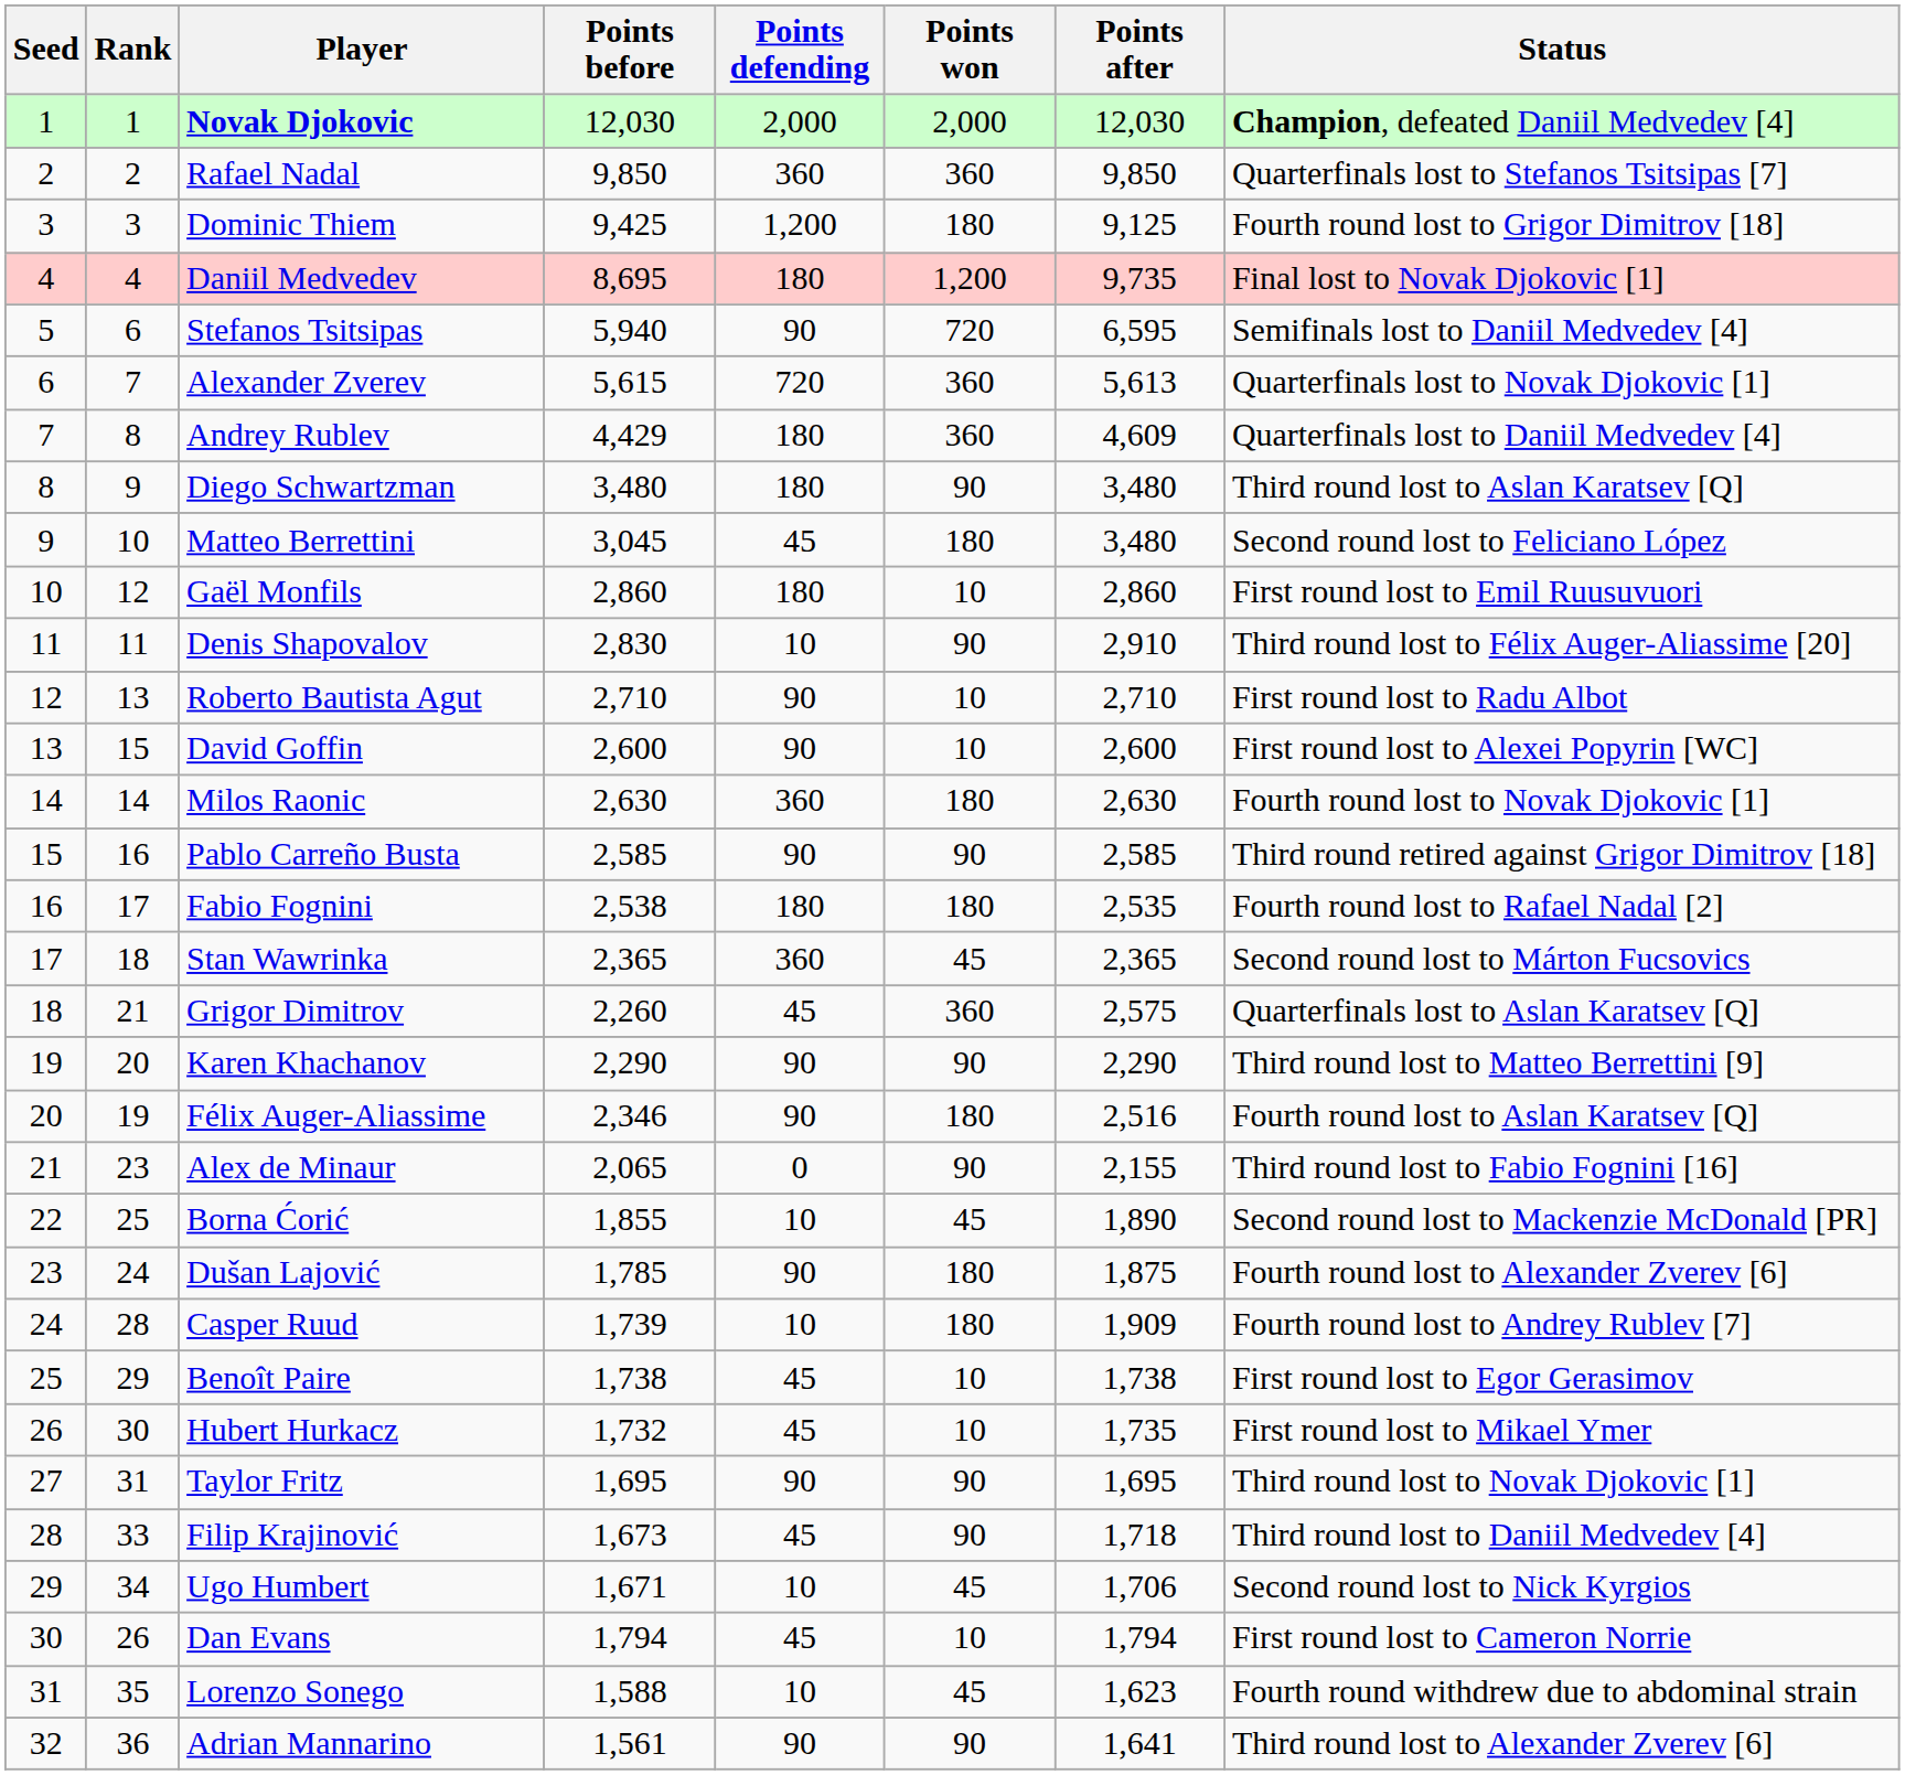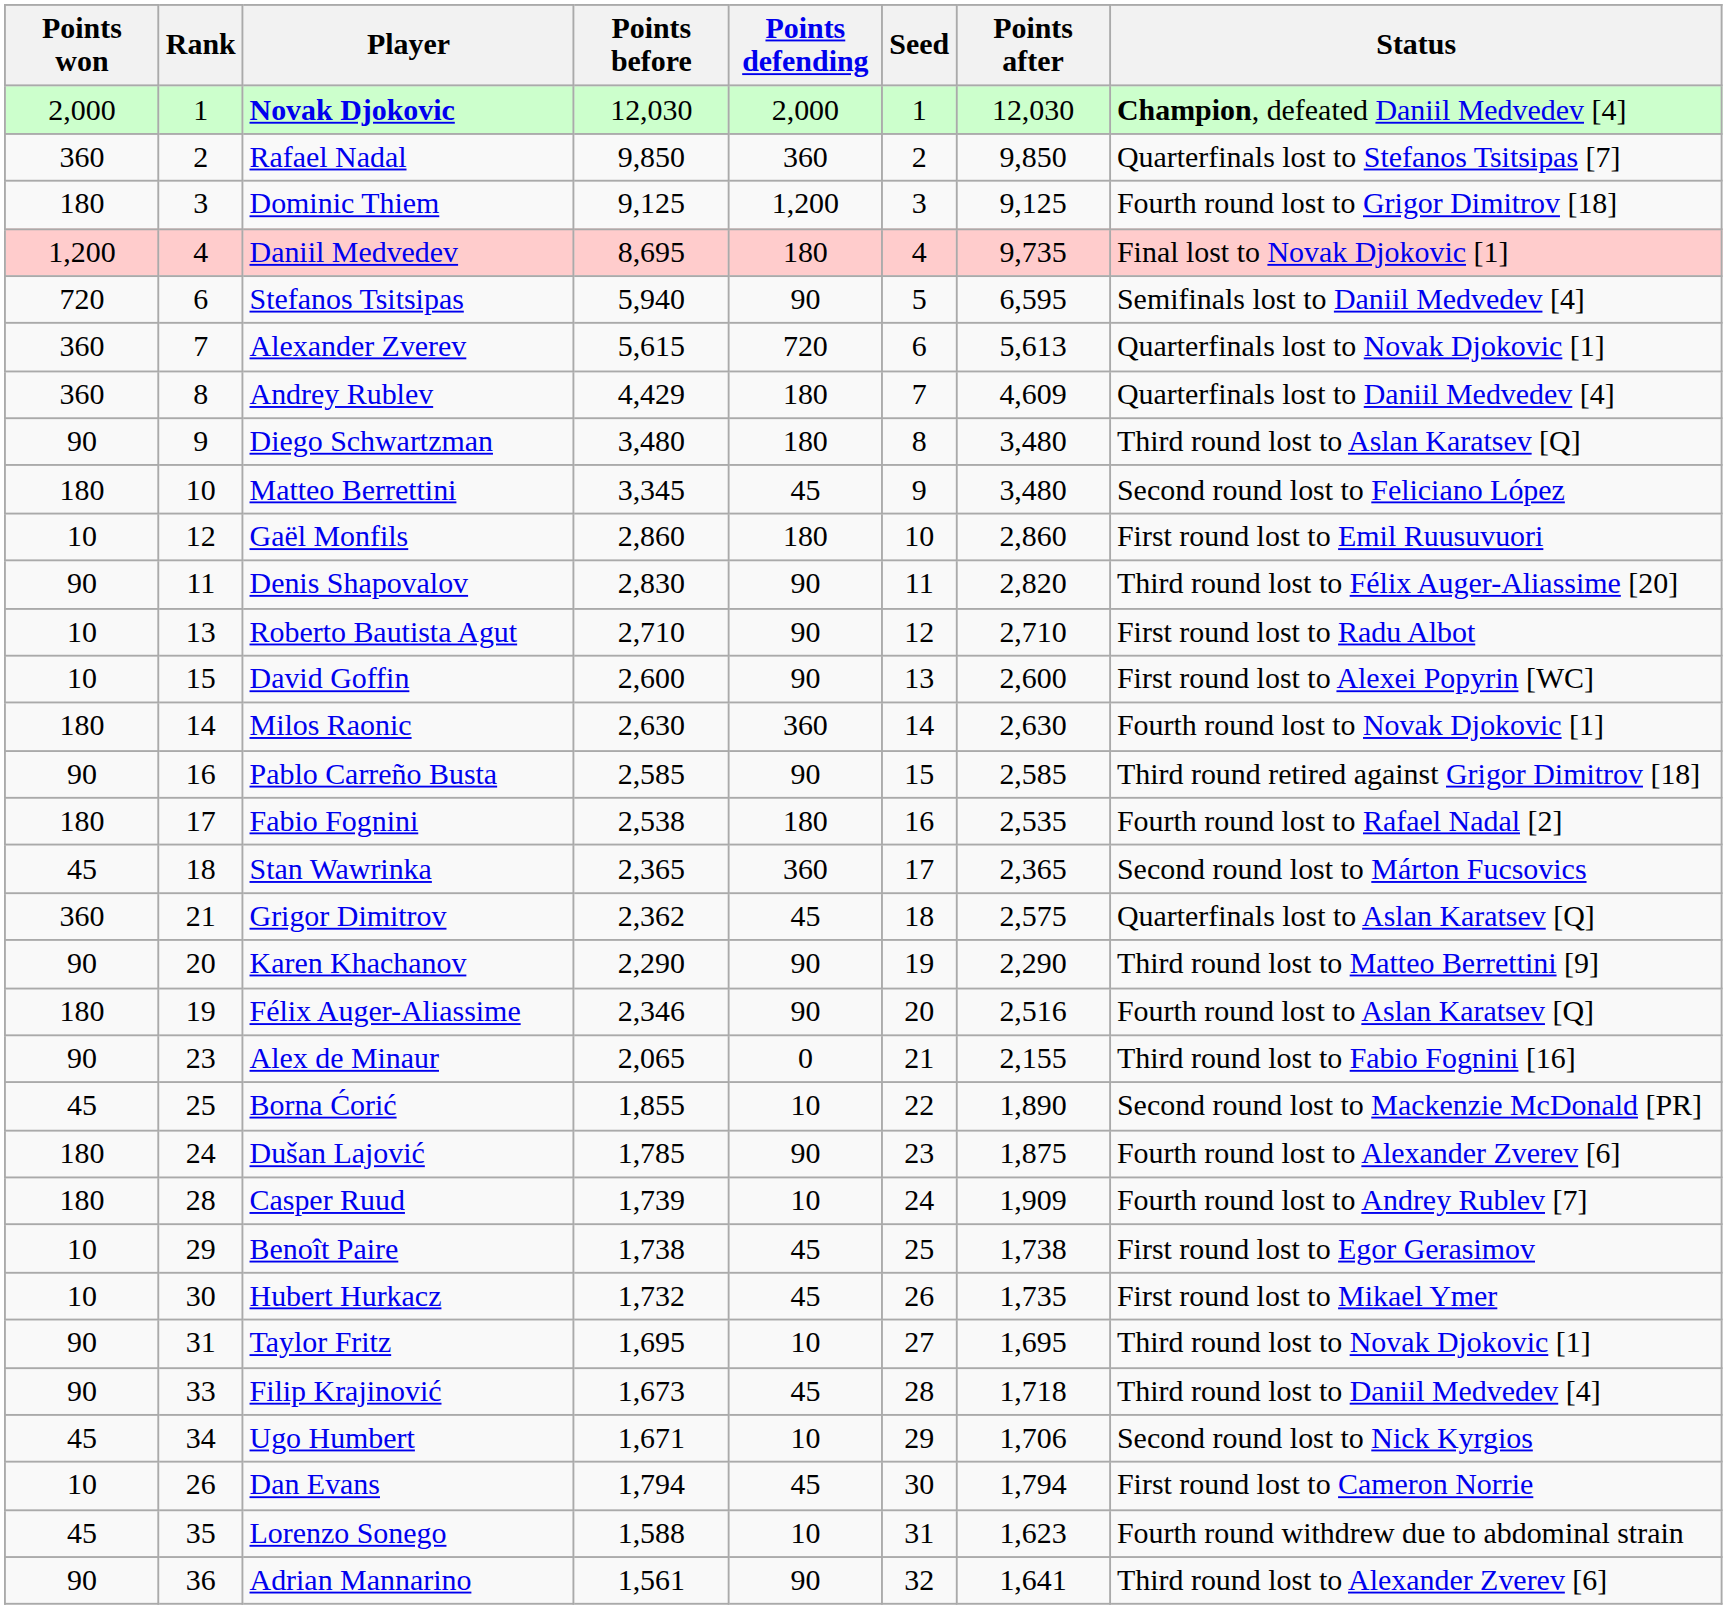columns swapped: Seed <-> Points won
Dominic Thiem | Points before: 9,425 -> 9,125
Matteo Berrettini | Points before: 3,045 -> 3,345
Denis Shapovalov | Points defending: 10 -> 90
Denis Shapovalov | Points after: 2,910 -> 2,820
Grigor Dimitrov | Points before: 2,260 -> 2,362
Taylor Fritz | Points defending: 90 -> 10
